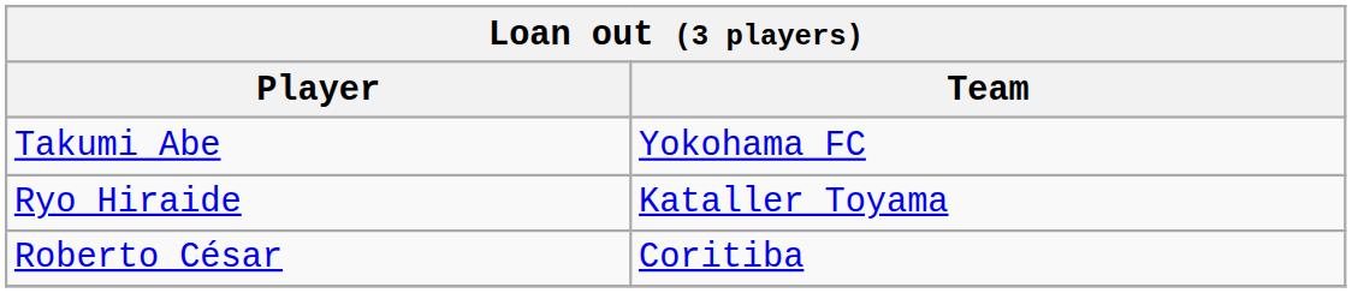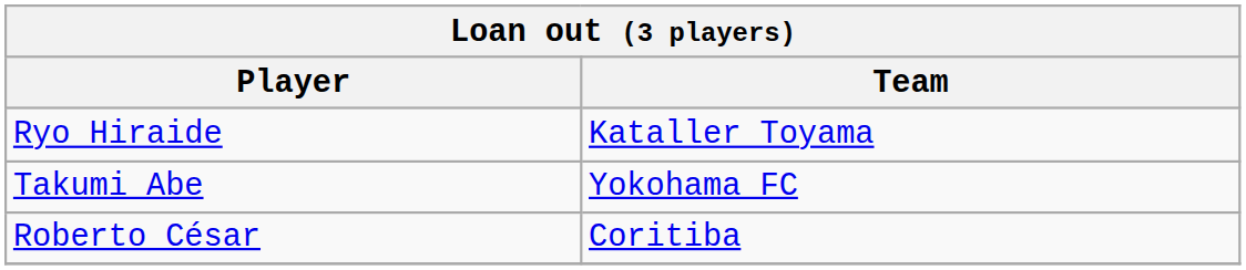rows swapped: Ryo Hiraide <-> Takumi Abe
